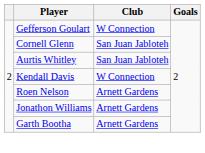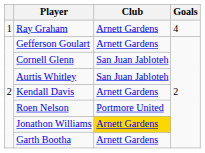+ row: 1 | Ray Graham | Arnett Gardens | 4
Gefferson Goulart | Club: W Connection -> Arnett Gardens
Kendall Davis | Club: W Connection -> Arnett Gardens
Roen Nelson | Club: Arnett Gardens -> Portmore United
Jonathon Williams | Club: no background -> gold background
